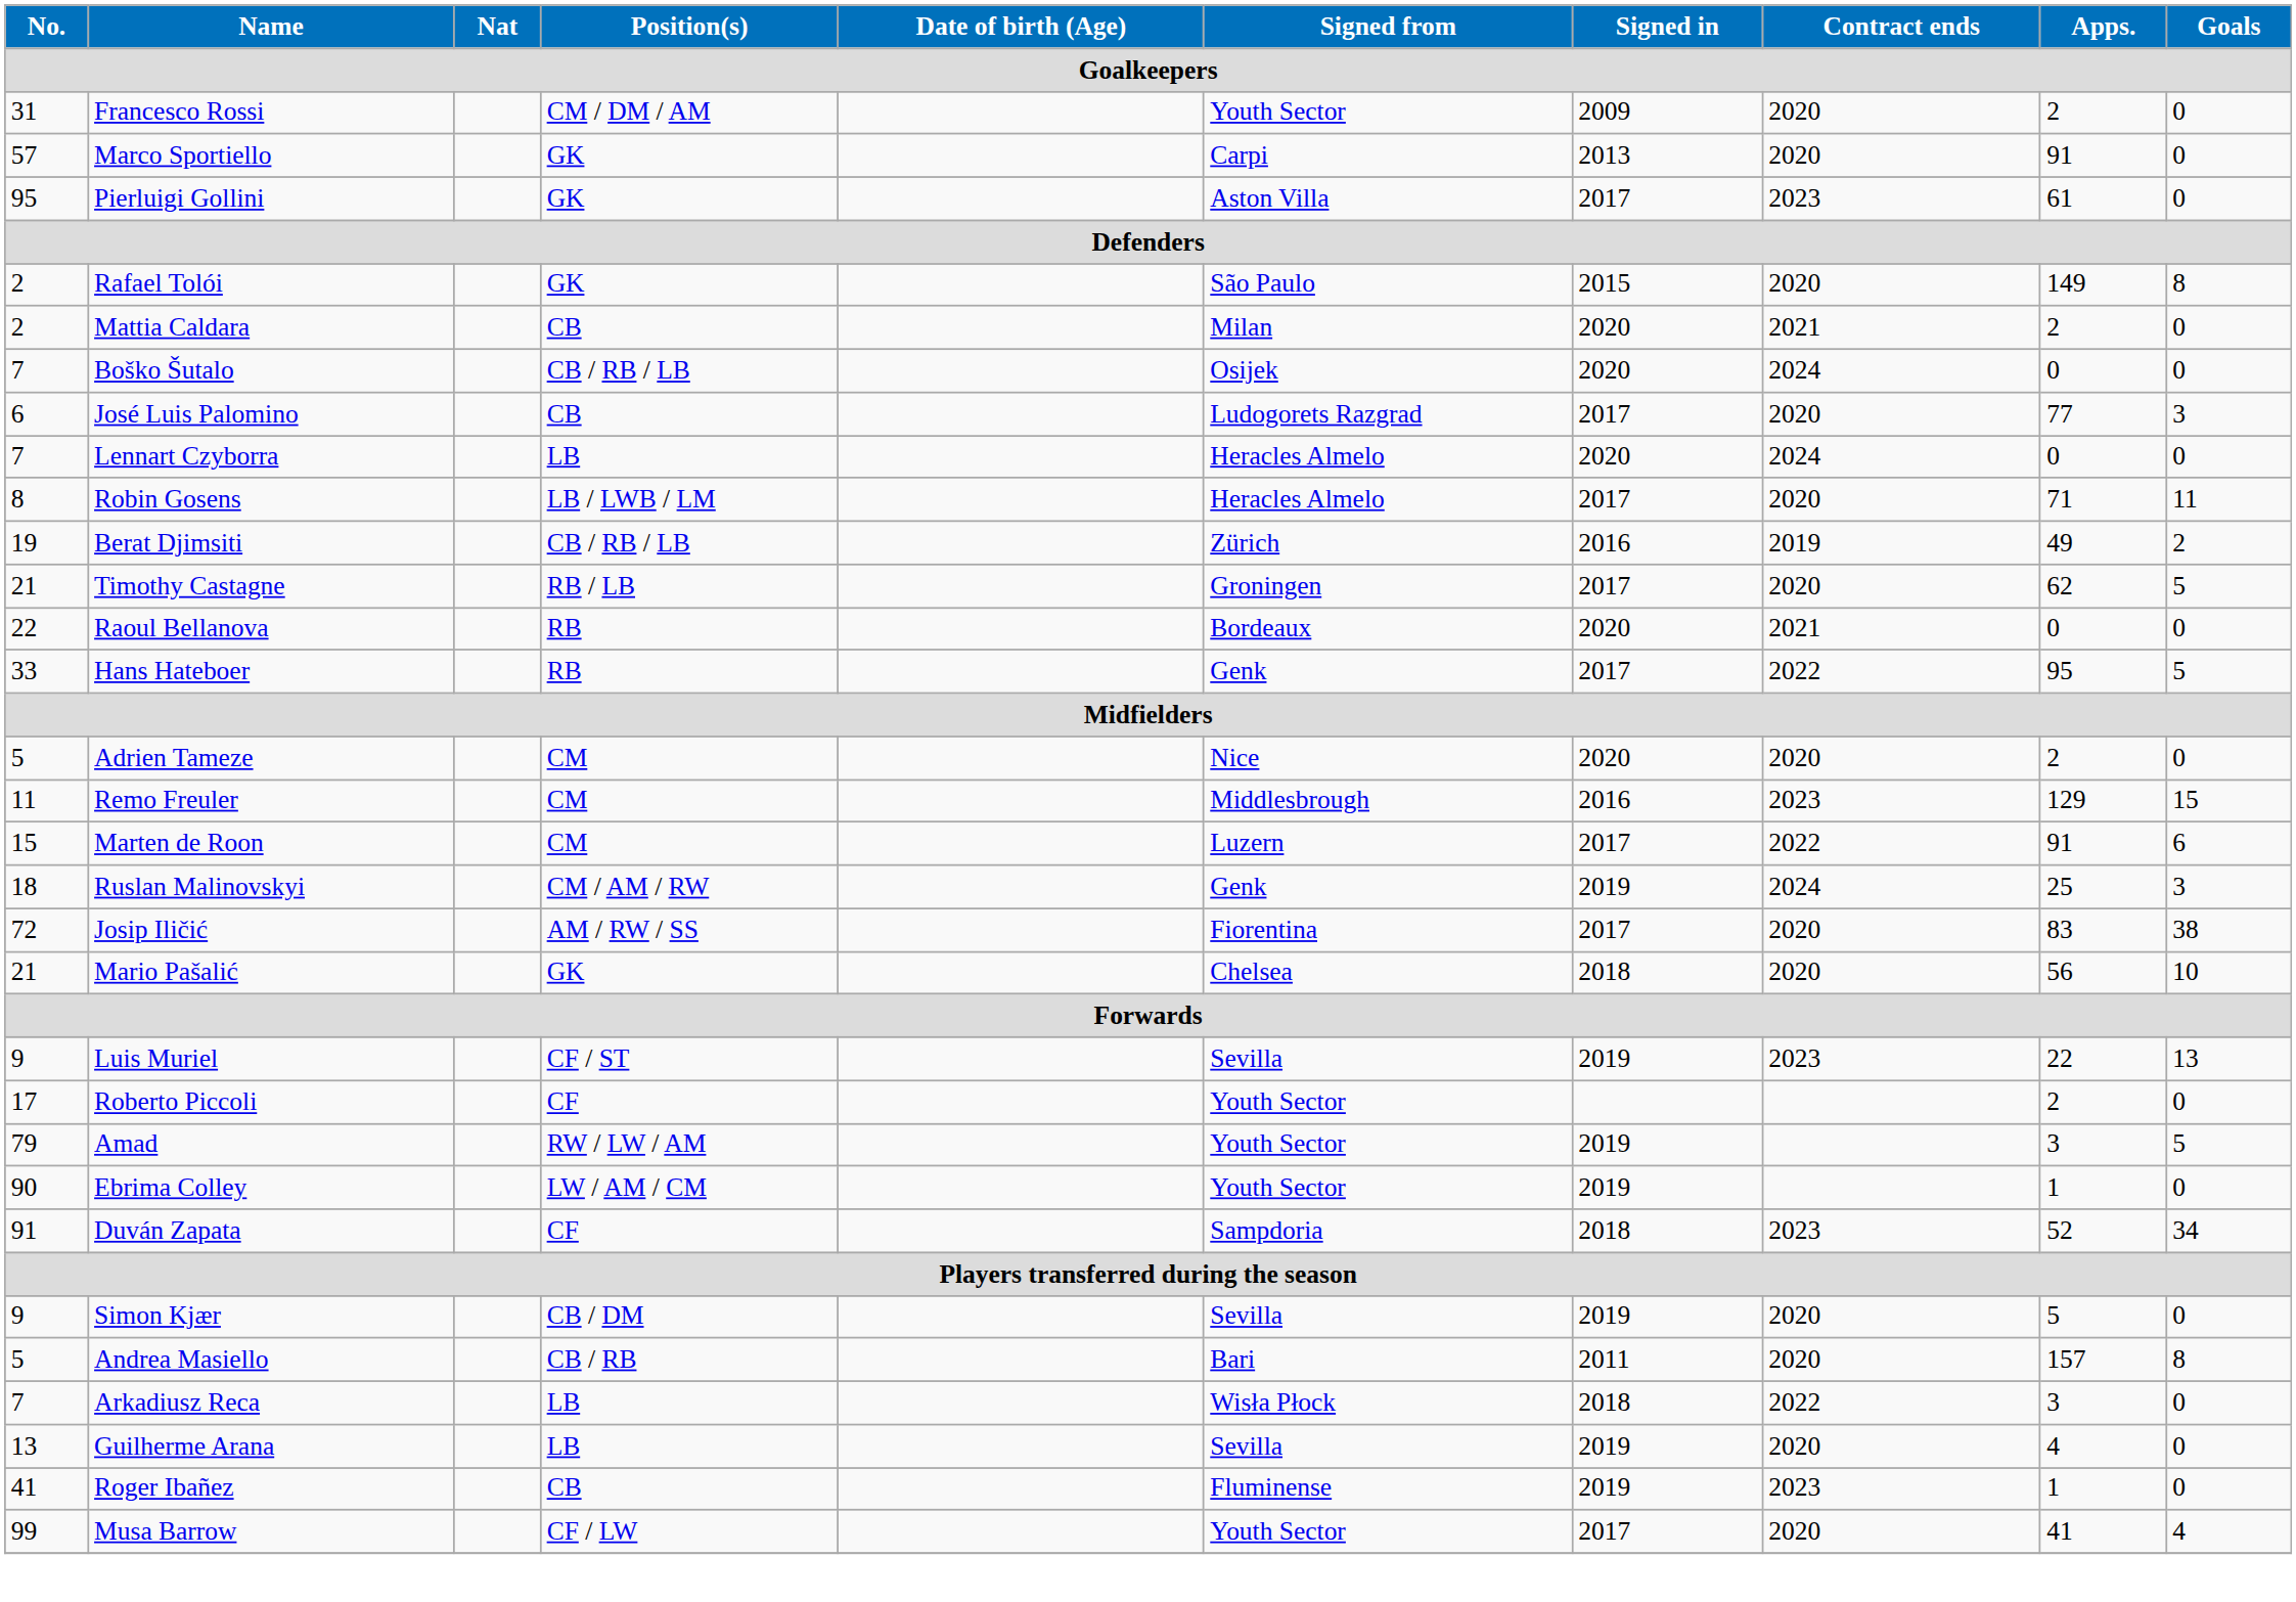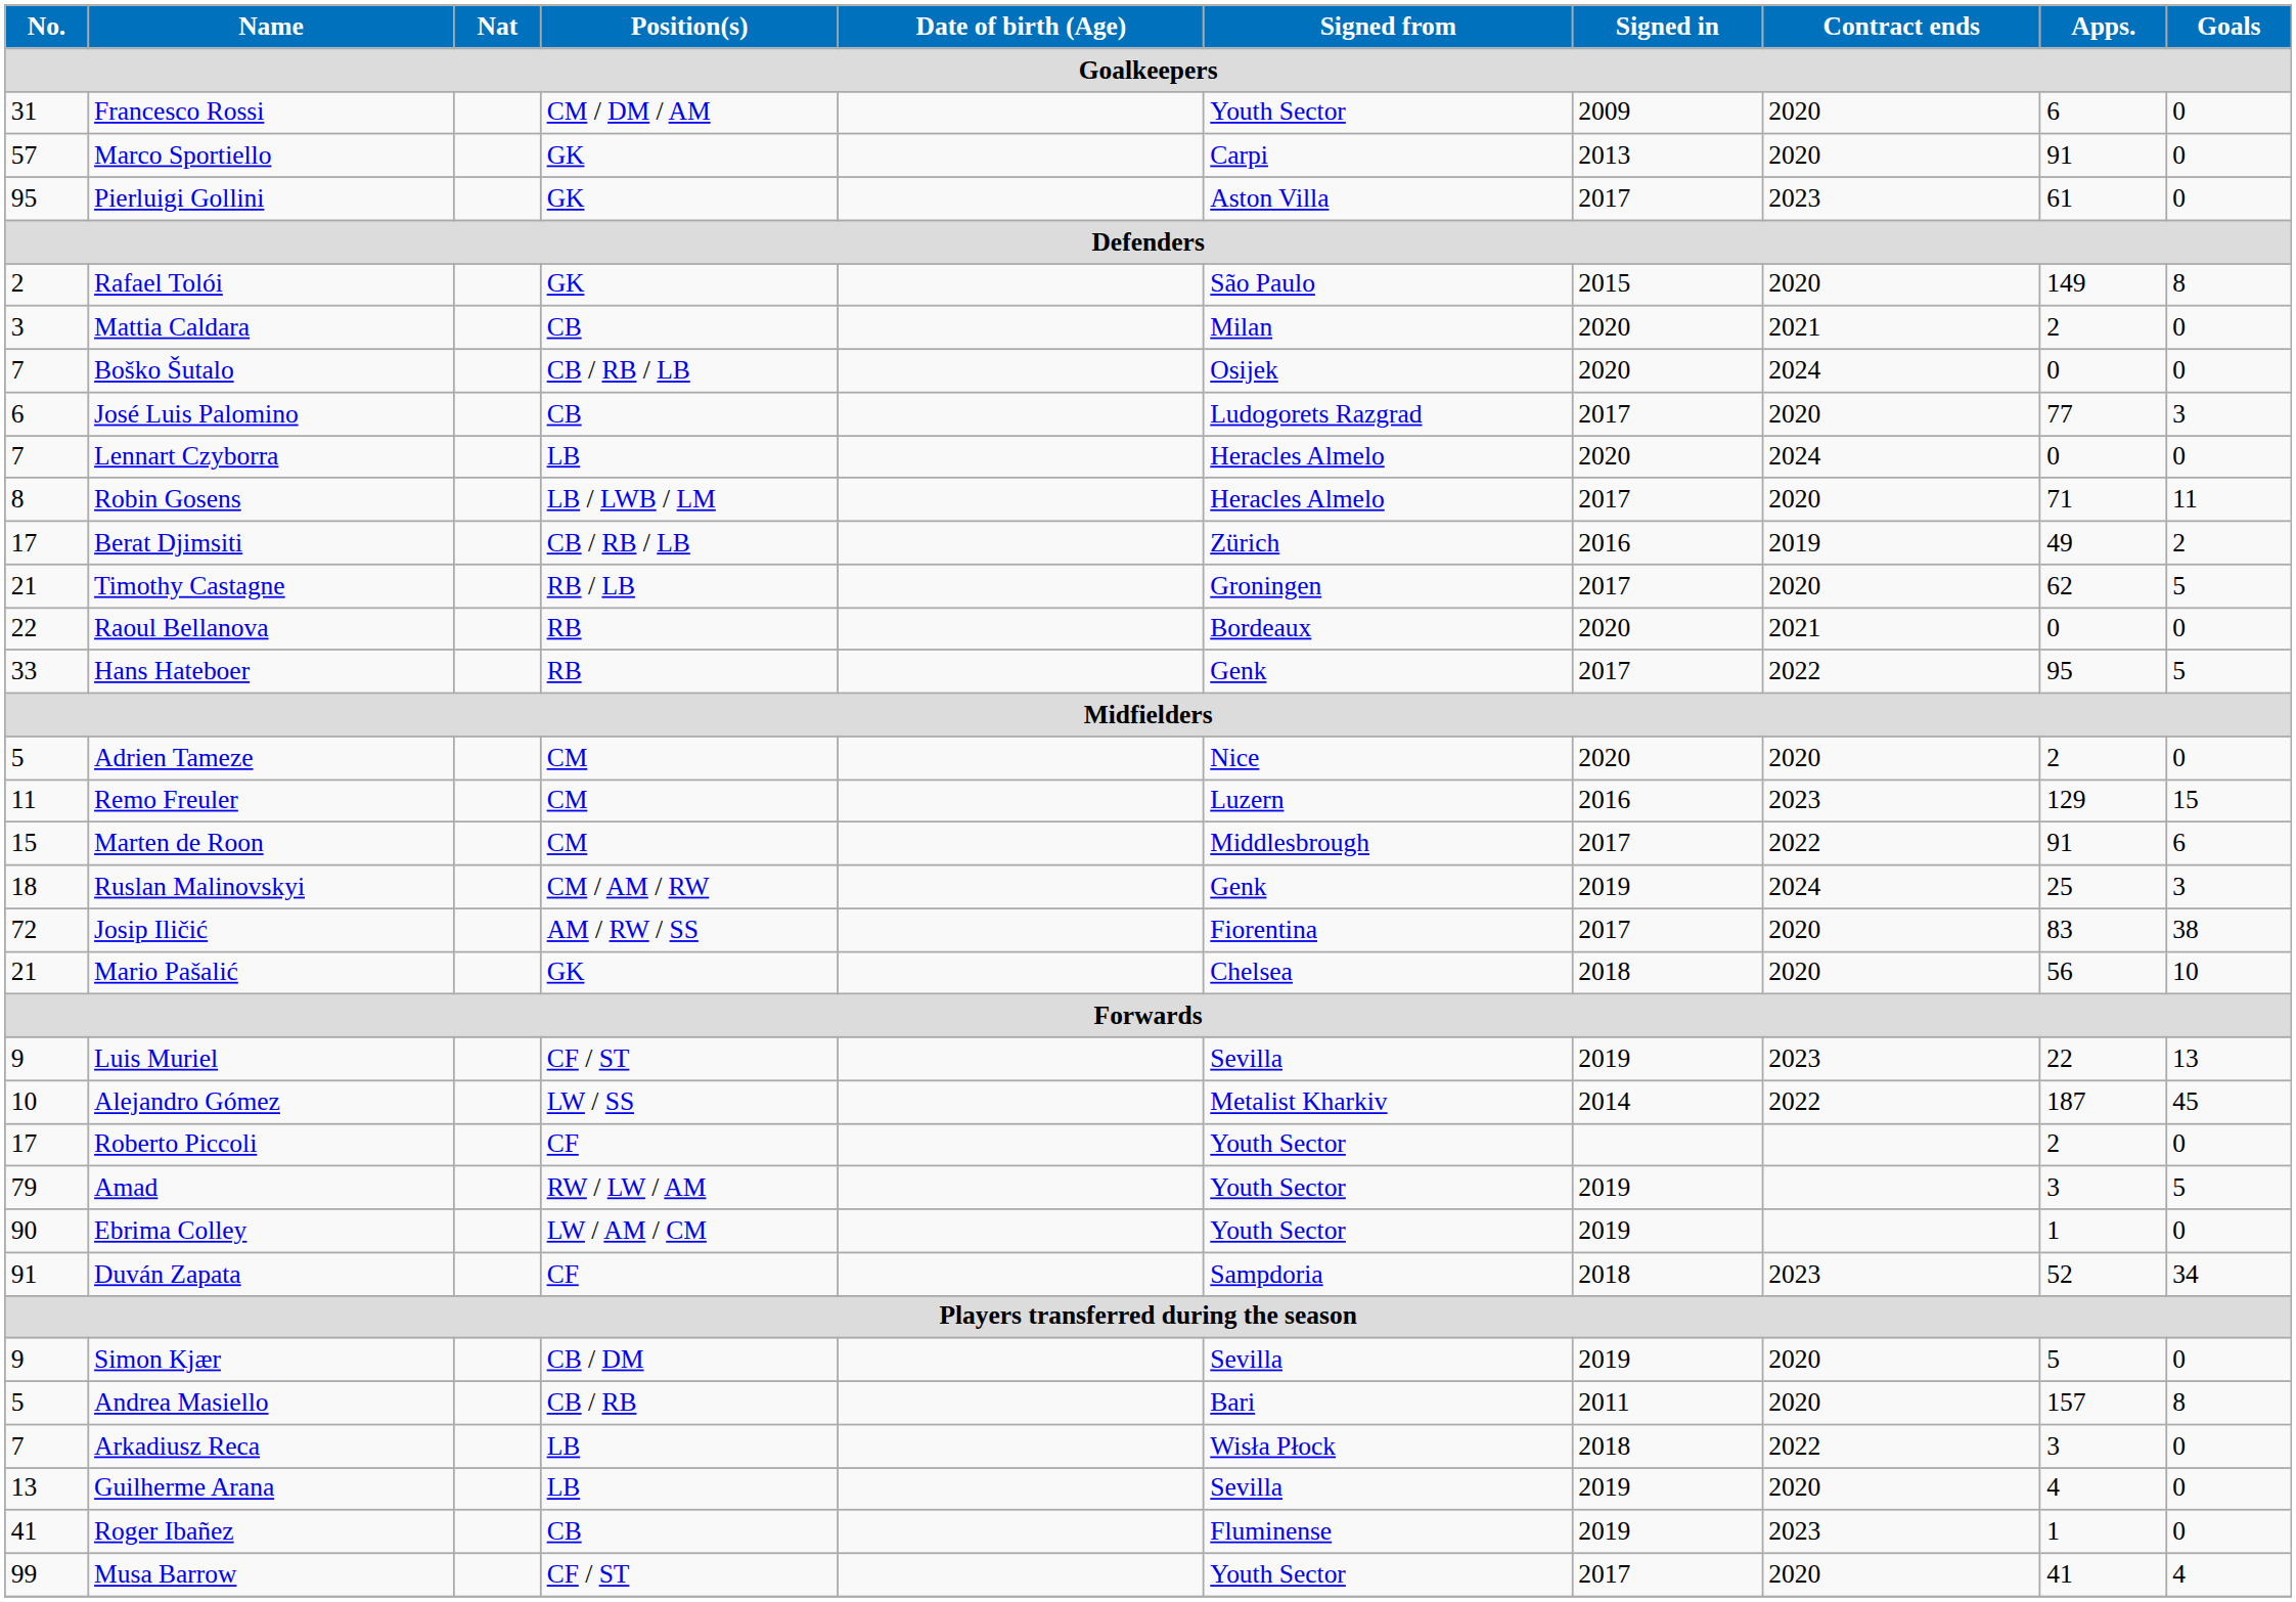Francesco Rossi | Apps.: 2 -> 6
Mattia Caldara | No.: 2 -> 3
Berat Djimsiti | No.: 19 -> 17
Remo Freuler | Signed from: Middlesbrough -> Luzern
Marten de Roon | Signed from: Luzern -> Middlesbrough
+ row: 10 | Alejandro Gómez | LW / SS | Metalist Kharkiv | 2014 | 2022 | 187 | 45
Musa Barrow | Position(s): CF / LW -> CF / ST
